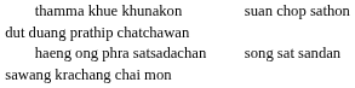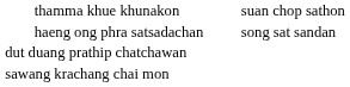rows swapped: dut duang prathip chatchawan <-> haeng ong phra satsadachan
